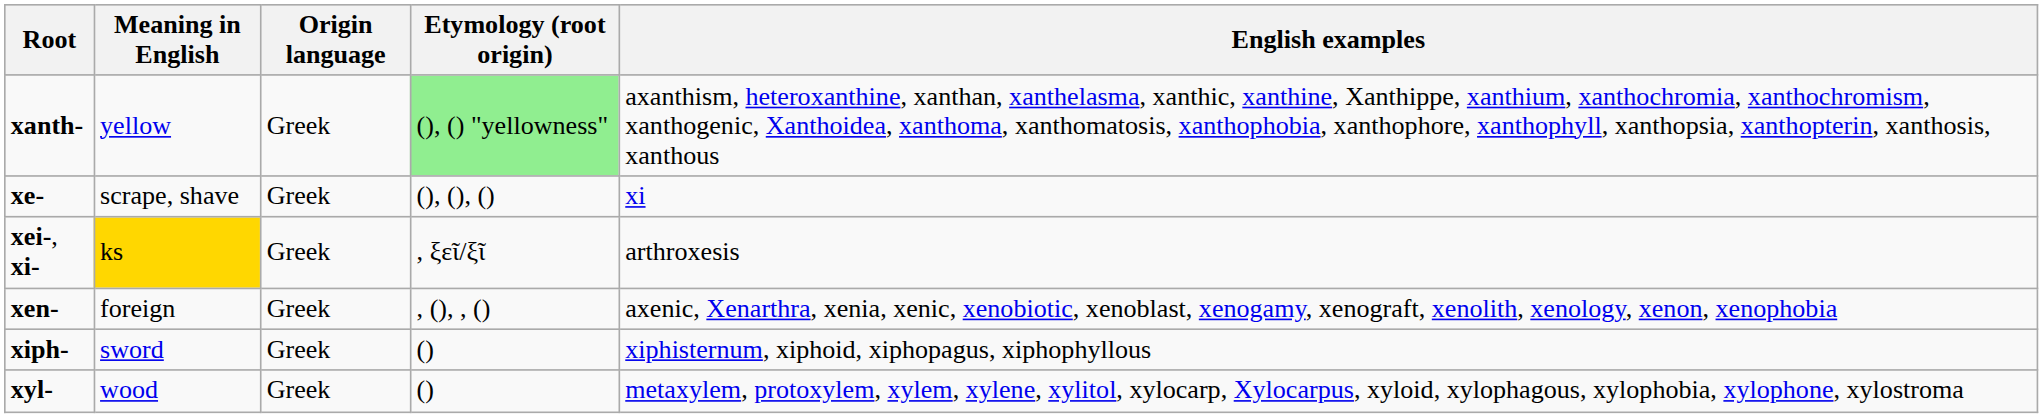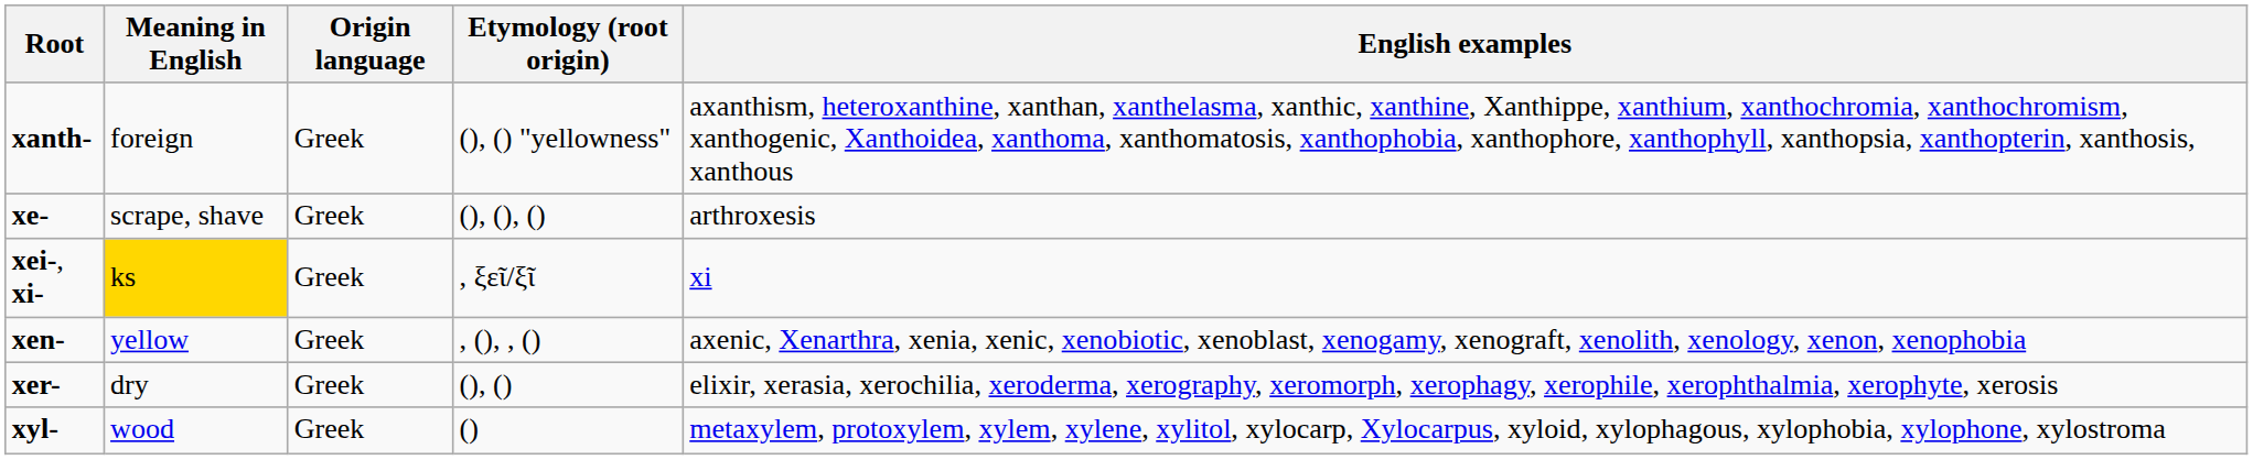xanth- | Meaning in English: yellow -> foreign
xanth- | Etymology (root origin): lightgreen background -> no background
xe- | English examples: xi -> arthroxesis
xei-, xi- | English examples: arthroxesis -> xi
xen- | Meaning in English: foreign -> yellow
+ row: xer- | dry | Greek | (), () | elixir, xerasia, xerochilia, xeroderma, xerography, xeromorph, xerophagy, xerophile, xerophthalmia, xerophyte, xerosis
- row: xiph- | sword | Greek | () | xiphisternum, xiphoid, xiphopagus, xiphophyllous
